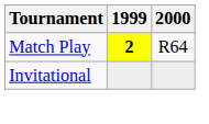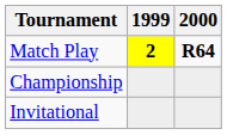Match Play | 2000: normal -> bold
+ row: Championship
